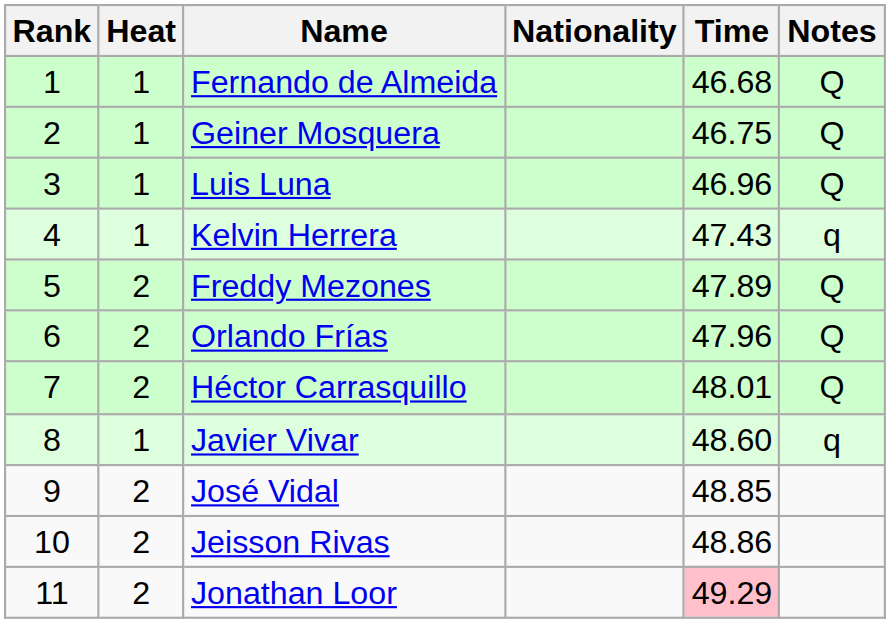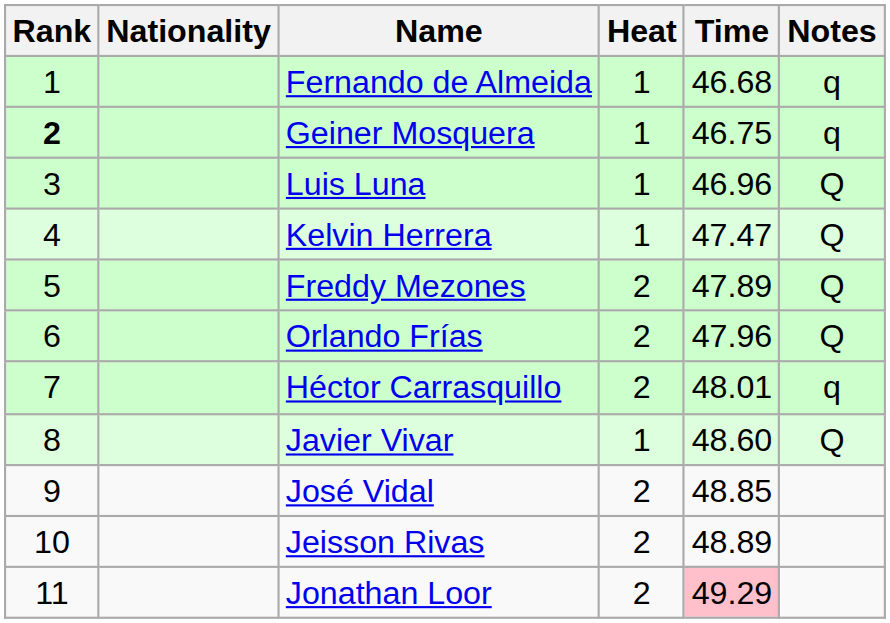columns swapped: Heat <-> Nationality
Fernando de Almeida | Notes: Q -> q
Geiner Mosquera | Rank: normal -> bold
Geiner Mosquera | Notes: Q -> q
Kelvin Herrera | Time: 47.43 -> 47.47
Kelvin Herrera | Notes: q -> Q
Héctor Carrasquillo | Notes: Q -> q
Javier Vivar | Notes: q -> Q
Jeisson Rivas | Time: 48.86 -> 48.89
